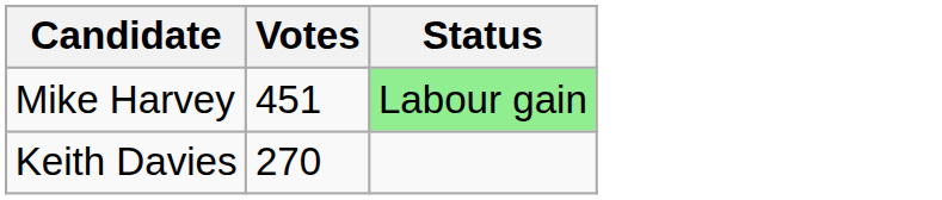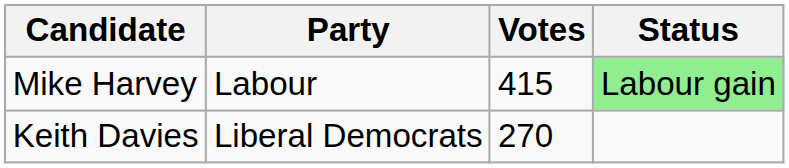+ column: Party | Labour | Liberal Democrats
Mike Harvey | Votes: 451 -> 415
